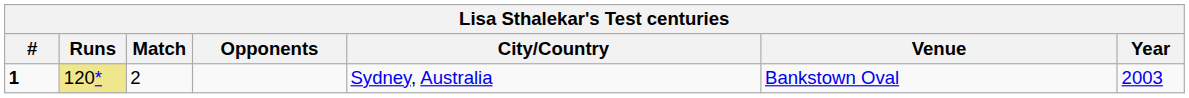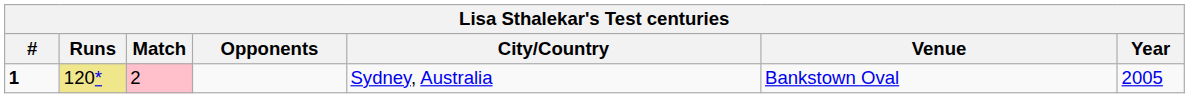1 | Match: no background -> pink background
1 | Year: 2003 -> 2005
